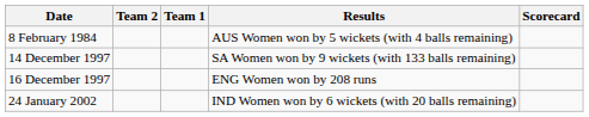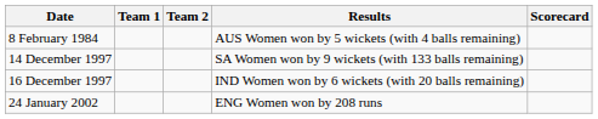columns swapped: Team 1 <-> Team 2
16 December 1997 | Results: ENG Women won by 208 runs -> IND Women won by 6 wickets (with 20 balls remaining)
24 January 2002 | Results: IND Women won by 6 wickets (with 20 balls remaining) -> ENG Women won by 208 runs
